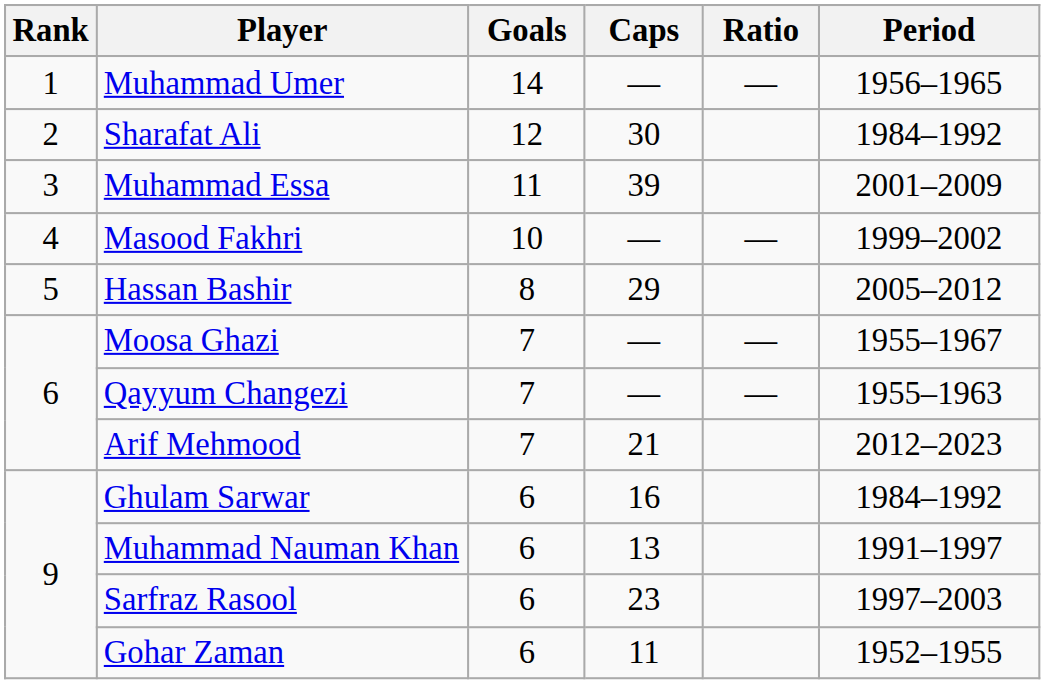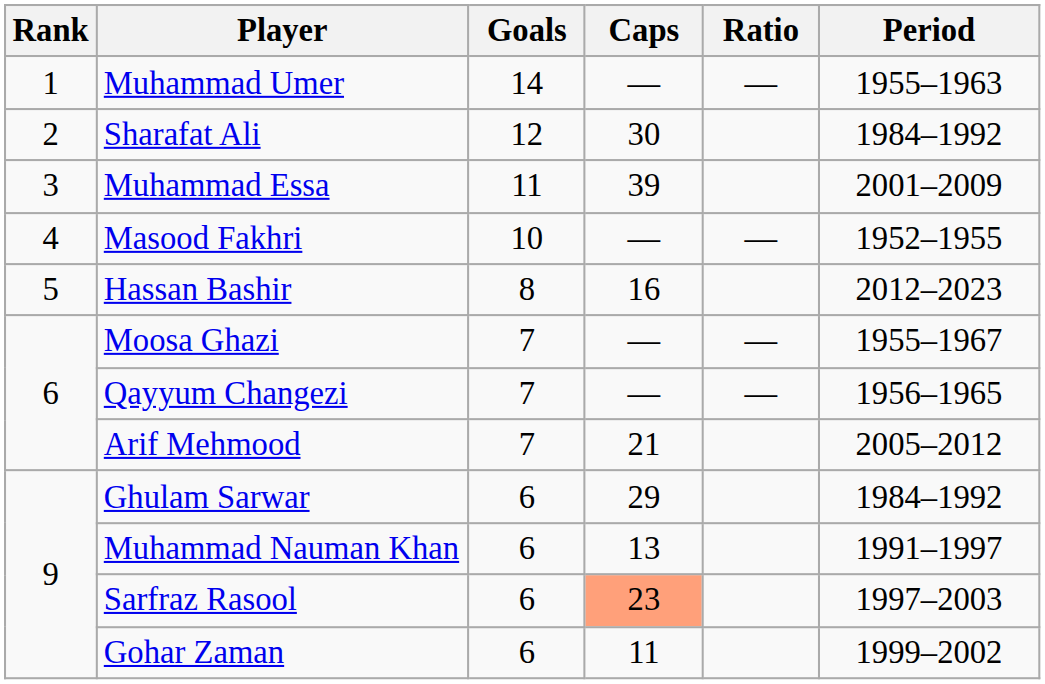Muhammad Umer | Period: 1956–1965 -> 1955–1963
Masood Fakhri | Period: 1999–2002 -> 1952–1955
Hassan Bashir | Caps: 29 -> 16
Hassan Bashir | Period: 2005–2012 -> 2012–2023
Qayyum Changezi | Period: 1955–1963 -> 1956–1965
Arif Mehmood | Period: 2012–2023 -> 2005–2012
Ghulam Sarwar | Caps: 16 -> 29
Sarfraz Rasool | Caps: no background -> lightsalmon background
Gohar Zaman | Period: 1952–1955 -> 1999–2002
